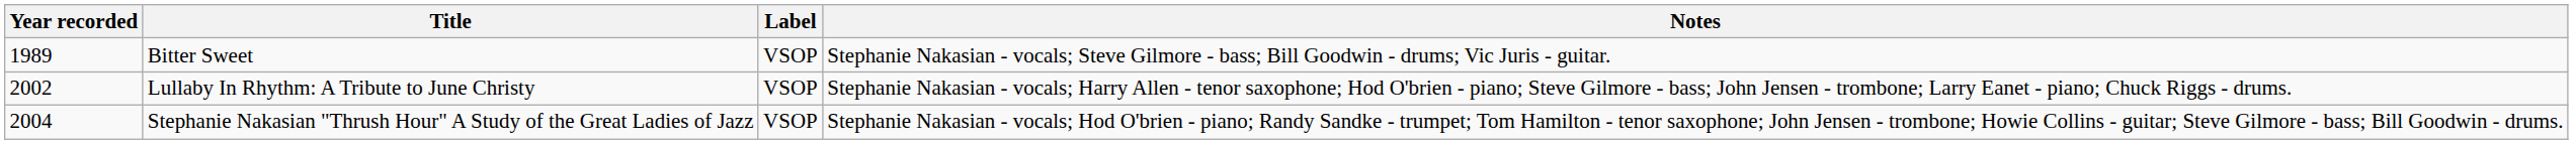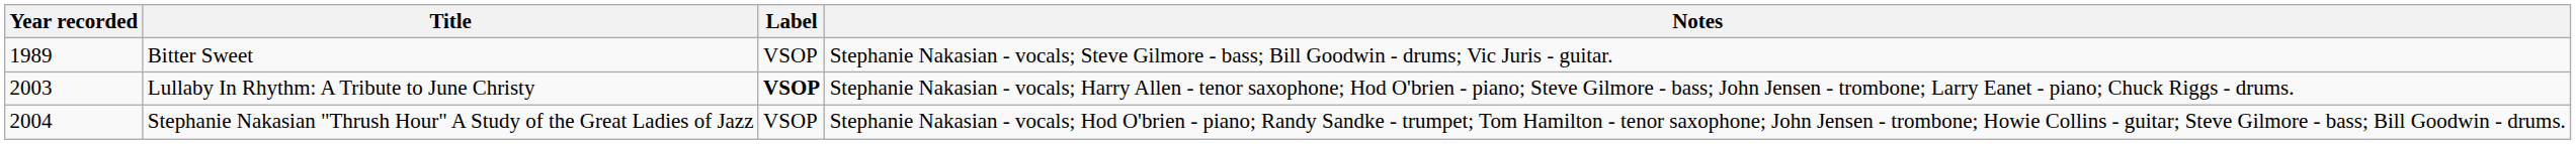Lullaby In Rhythm: A Tribute to June Christy | Year recorded: 2002 -> 2003
Lullaby In Rhythm: A Tribute to June Christy | Label: normal -> bold
